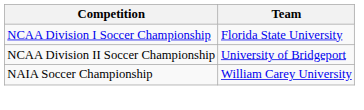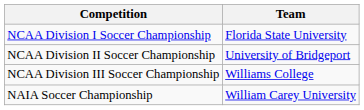+ row: NCAA Division III Soccer Championship | Williams College
